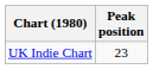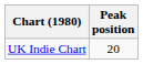UK Indie Chart | Peak position: 23 -> 20
